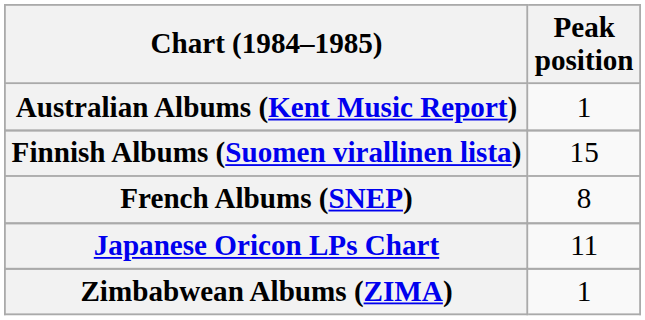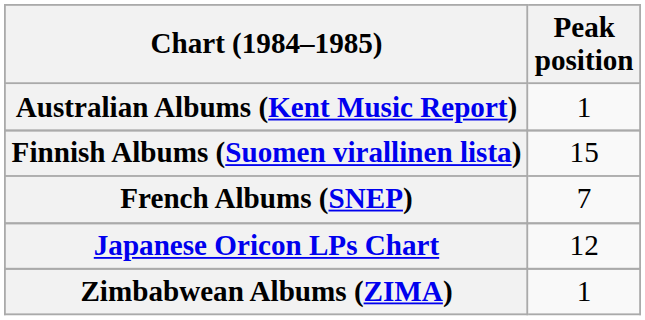French Albums (SNEP) | Peak position: 8 -> 7
Japanese Oricon LPs Chart | Peak position: 11 -> 12
